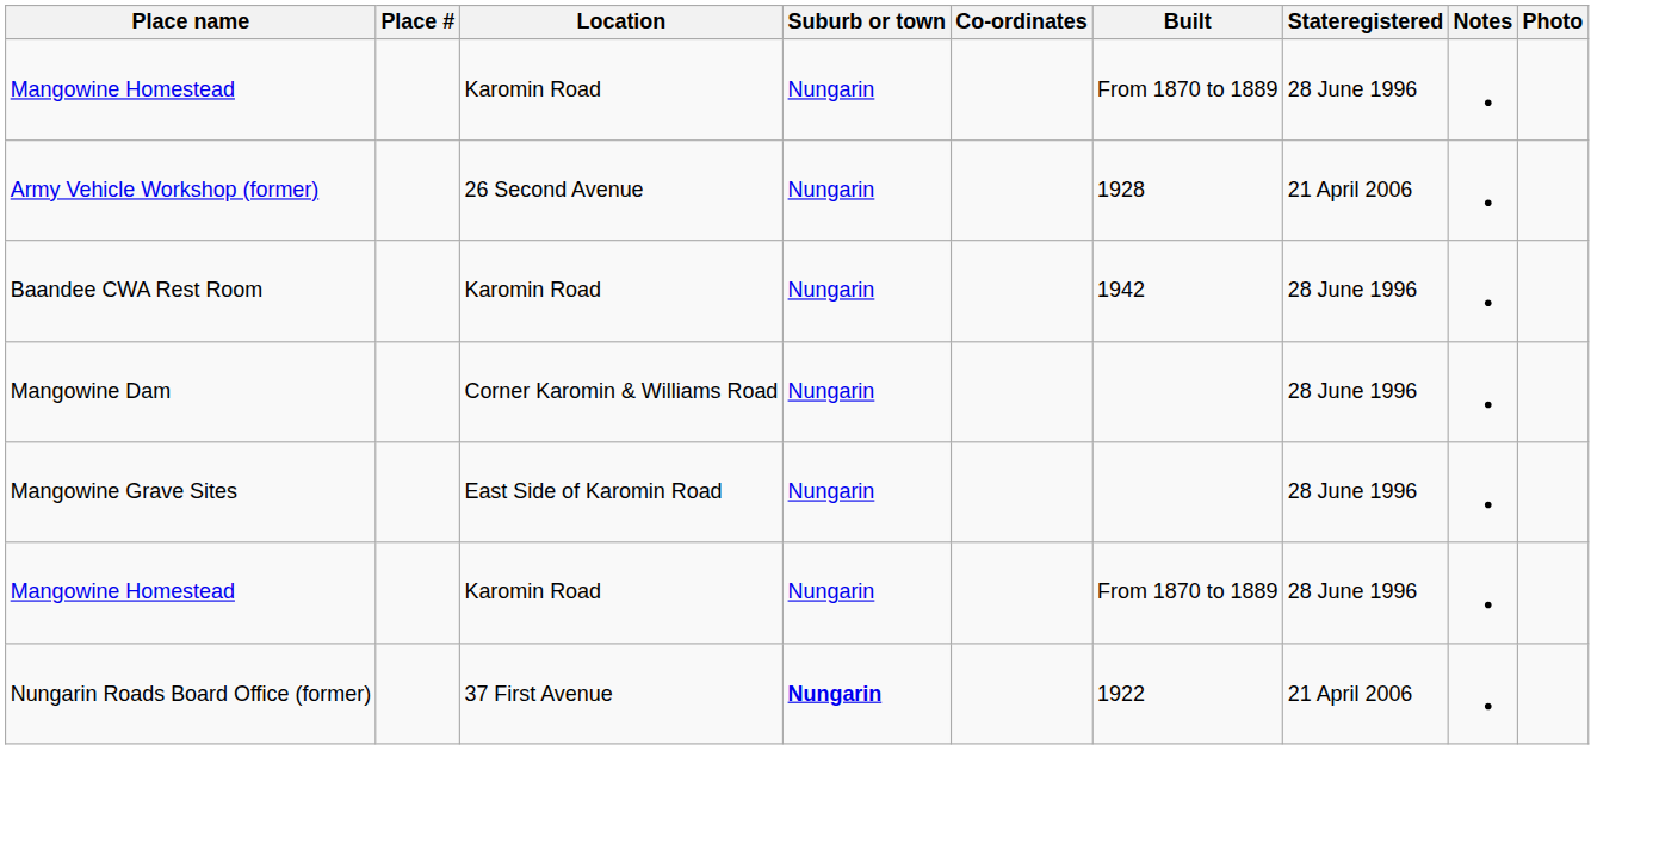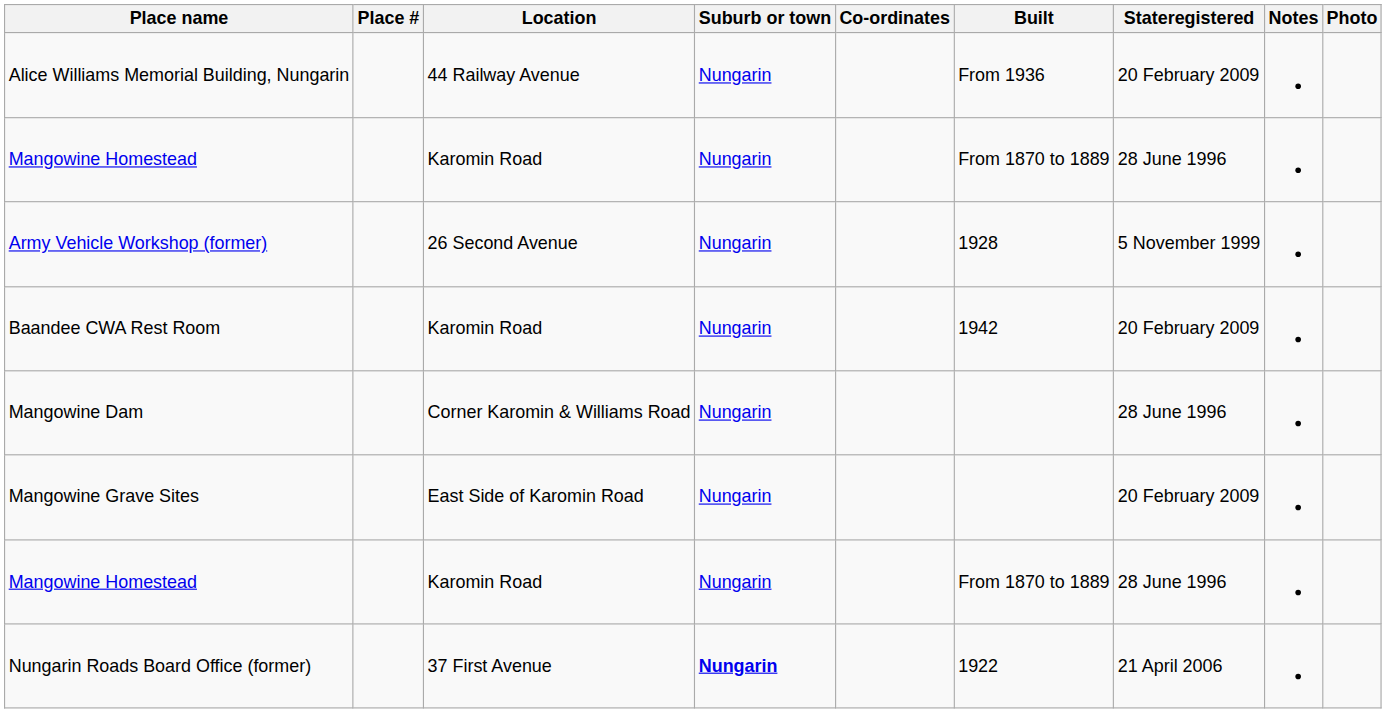+ row: Alice Williams Memorial Building, Nungarin | 44 Railway Avenue | Nungarin | From 1936 | 20 February 2009
Army Vehicle Workshop (former) | Stateregistered: 21 April 2006 -> 5 November 1999
Baandee CWA Rest Room | Stateregistered: 28 June 1996 -> 20 February 2009
Mangowine Grave Sites | Stateregistered: 28 June 1996 -> 20 February 2009
